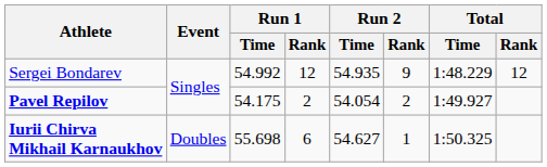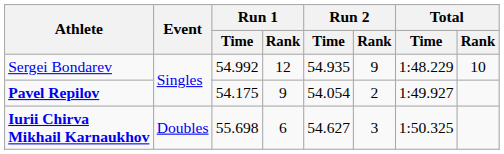Sergei Bondarev | Total / Rank: 12 -> 10
Pavel Repilov | Run 1 / Rank: 2 -> 9
Iurii Chirva Mikhail Karnaukhov | Run 2 / Rank: 1 -> 3
